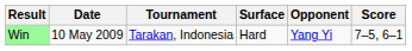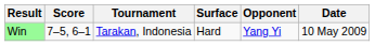columns swapped: Date <-> Score
